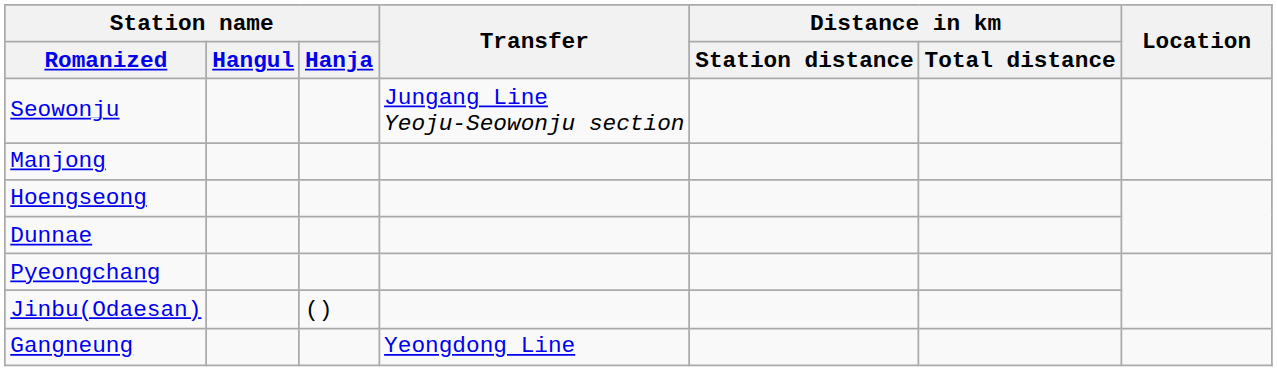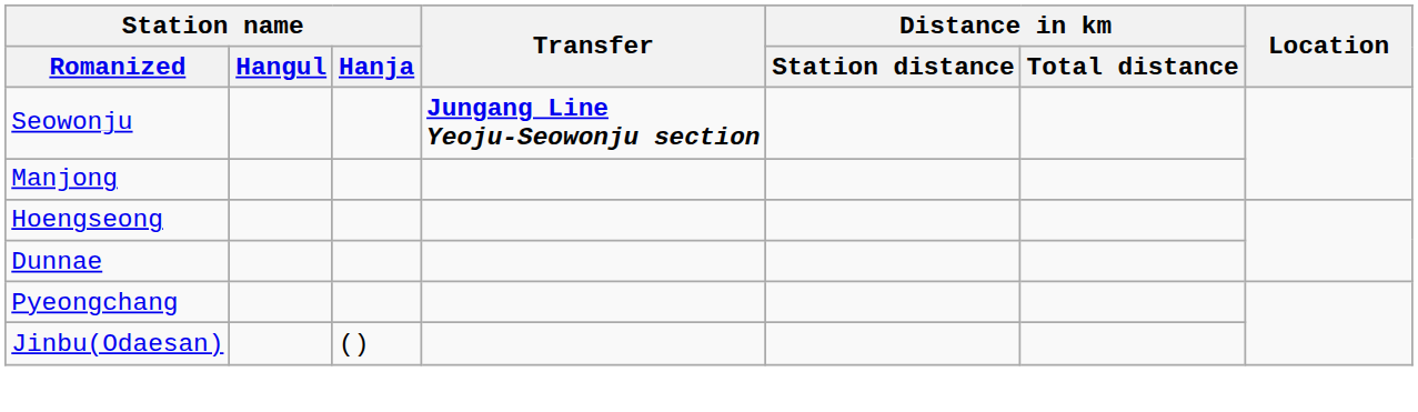Seowonju | Transfer: normal -> bold
- row: Gangneung | Yeongdong Line
